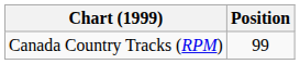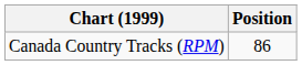Canada Country Tracks (RPM) | Position: 99 -> 86
